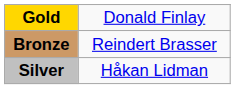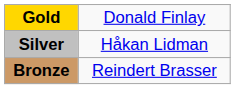rows swapped: Silver <-> Bronze
